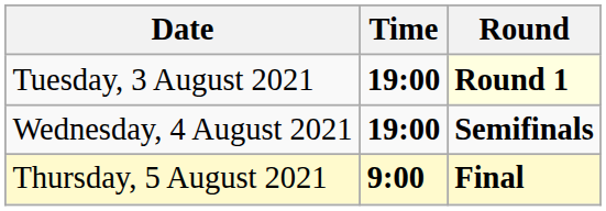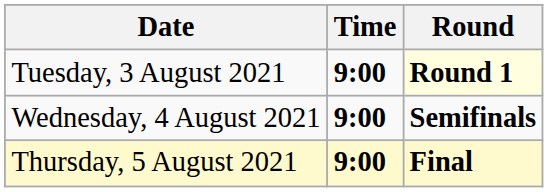Tuesday, 3 August 2021 | Time: 19:00 -> 9:00
Wednesday, 4 August 2021 | Time: 19:00 -> 9:00
